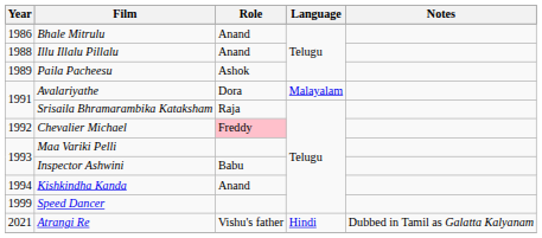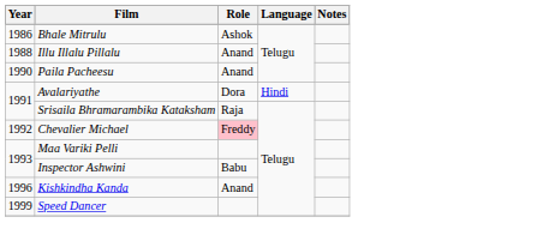Bhale Mitrulu | Role: Anand -> Ashok
Paila Pacheesu | Year: 1989 -> 1990
Paila Pacheesu | Role: Ashok -> Anand
Avalariyathe | Language: Malayalam -> Hindi
Kishkindha Kanda | Year: 1994 -> 1996
- row: 2021 | Atrangi Re | Vishu's father | Hindi | Dubbed in Tamil as Galatta Kalyanam
